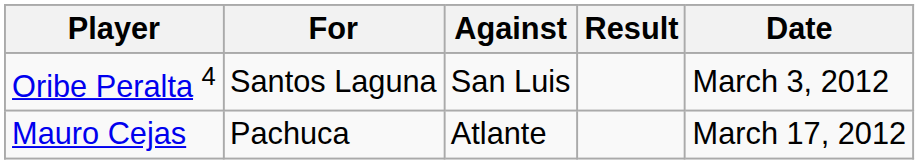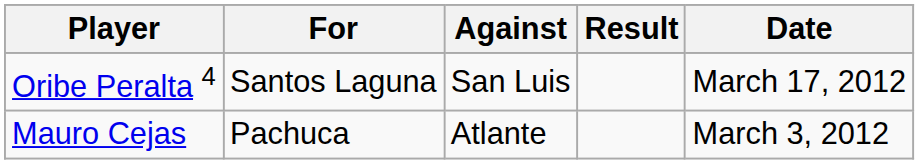Oribe Peralta 4 | Date: March 3, 2012 -> March 17, 2012
Mauro Cejas | Date: March 17, 2012 -> March 3, 2012
